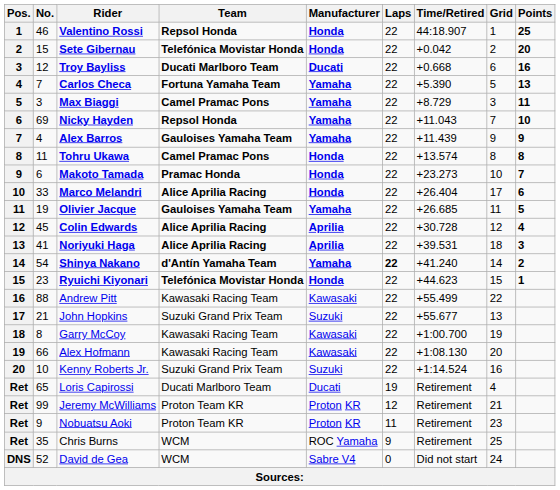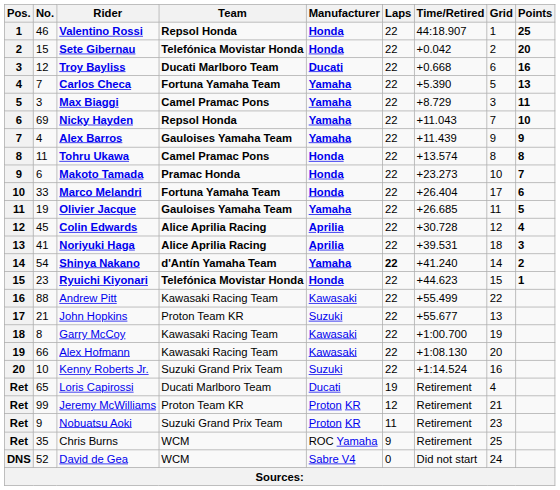Marco Melandri | Team: Alice Aprilia Racing -> Fortuna Yamaha Team
John Hopkins | Team: Suzuki Grand Prix Team -> Proton Team KR
Nobuatsu Aoki | Team: Proton Team KR -> Suzuki Grand Prix Team
